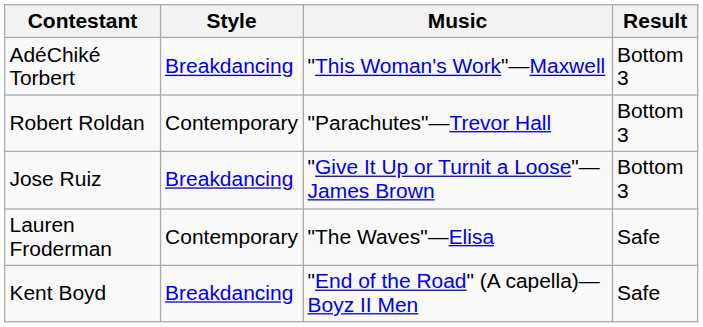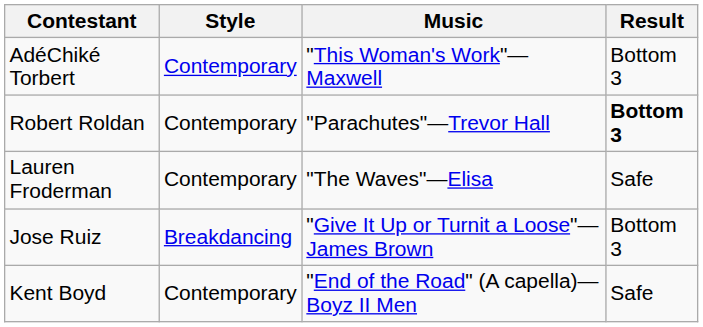AdéChiké Torbert | Style: Breakdancing -> Contemporary
Robert Roldan | Result: normal -> bold
rows swapped: Lauren Froderman <-> Jose Ruiz
Kent Boyd | Style: Breakdancing -> Contemporary
